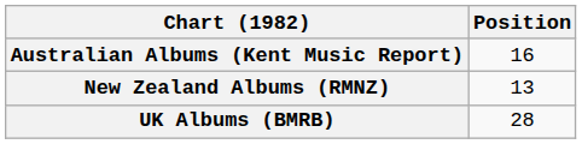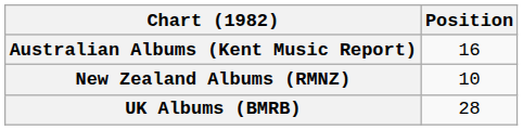New Zealand Albums (RMNZ) | Position: 13 -> 10
